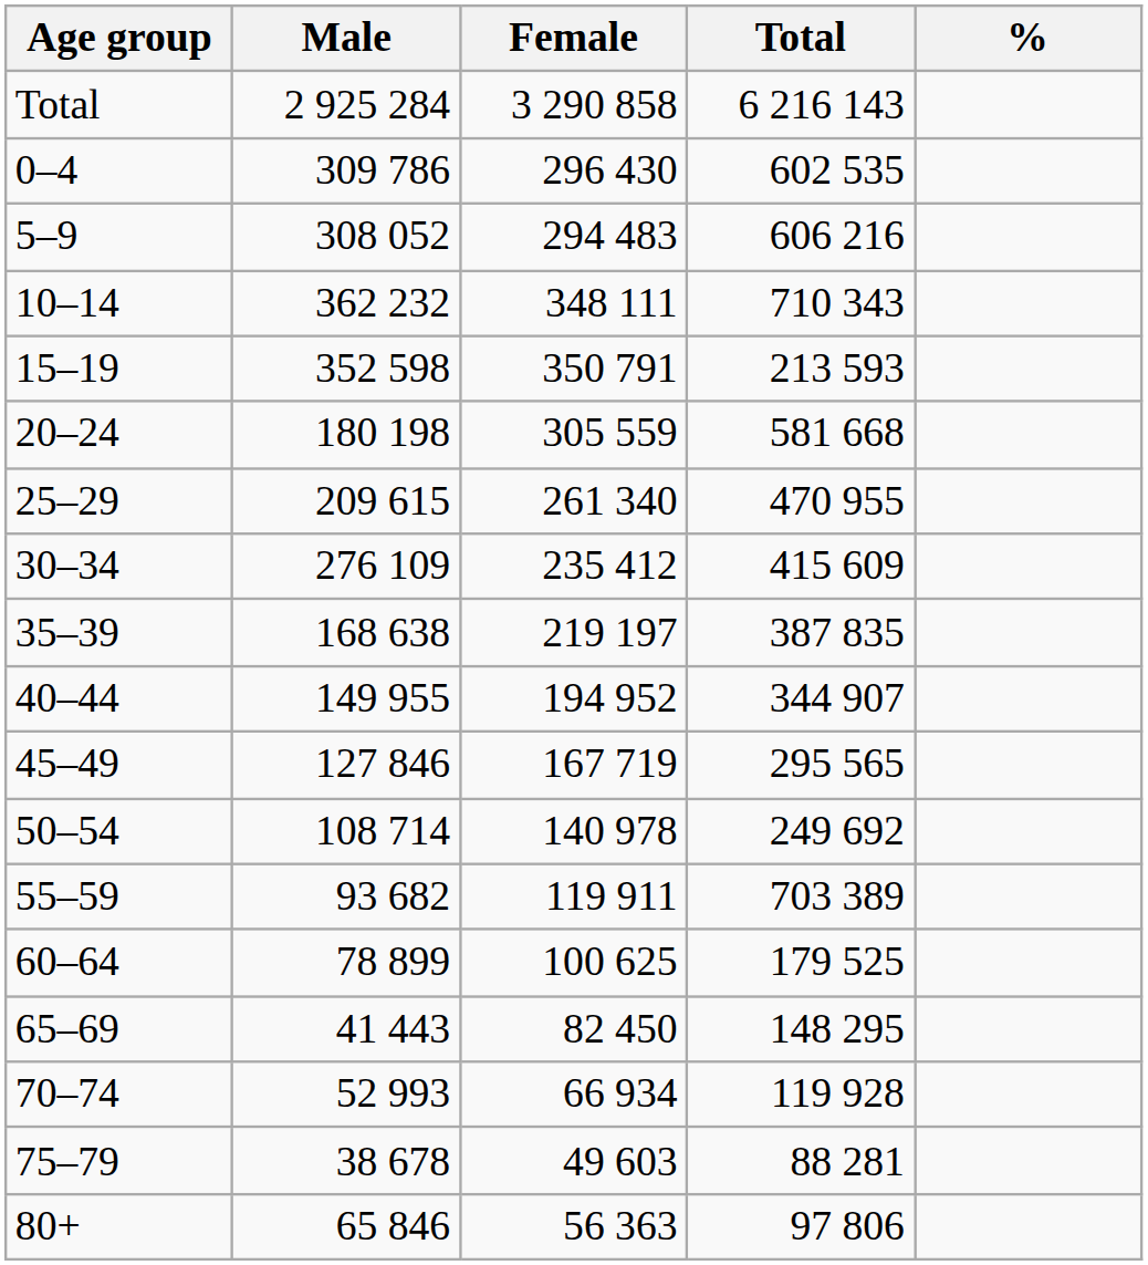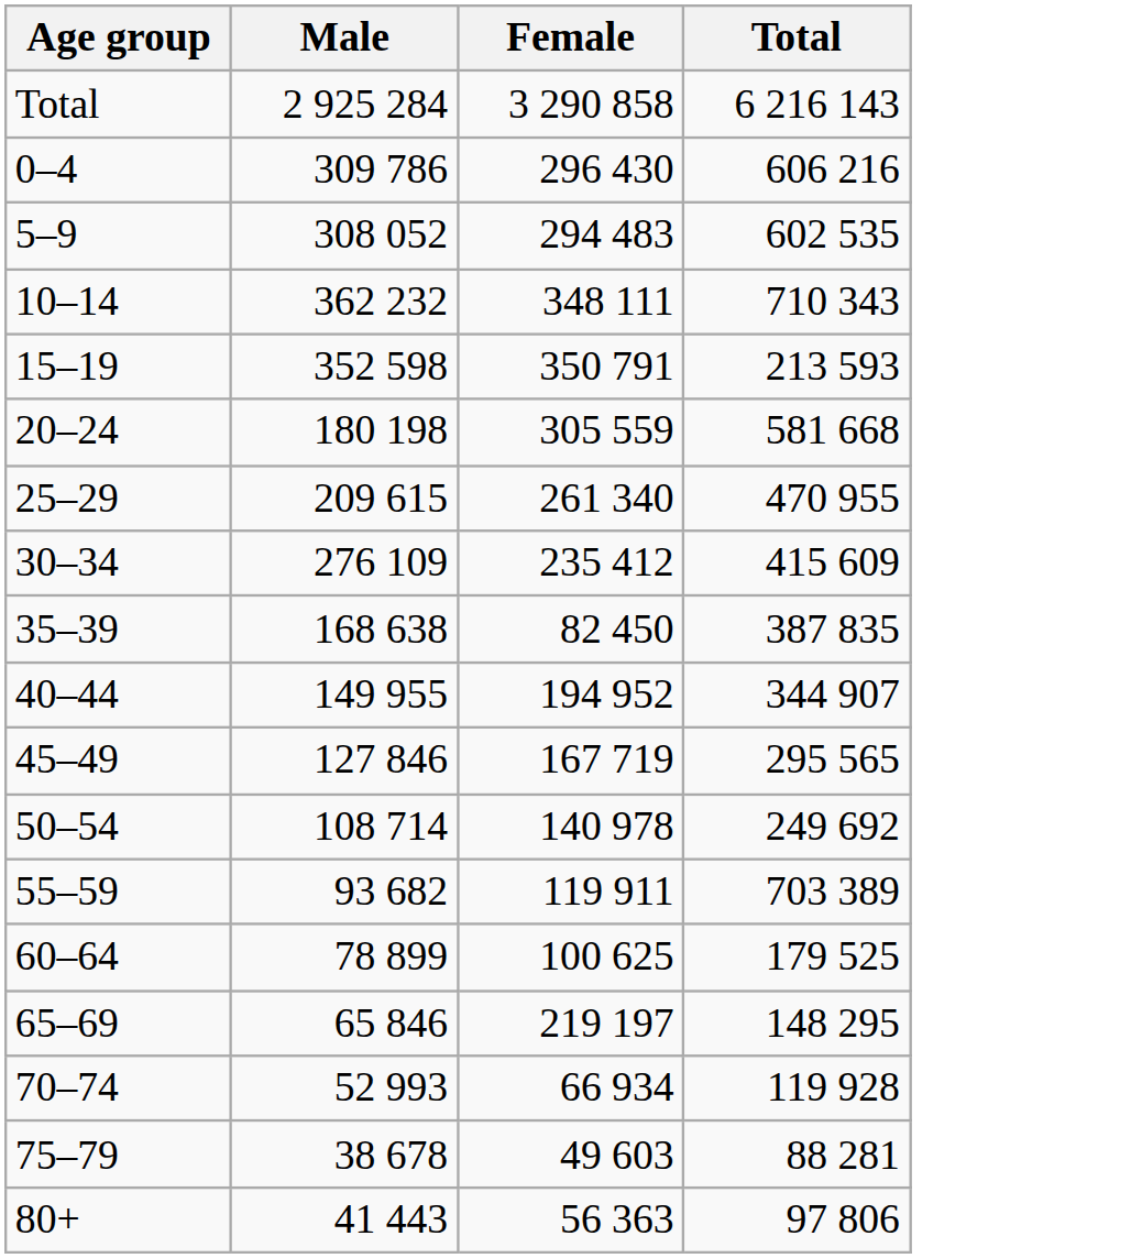- column: %
0–4 | Total: 602 535 -> 606 216
5–9 | Total: 606 216 -> 602 535
35–39 | Female: 219 197 -> 82 450
65–69 | Male: 41 443 -> 65 846
65–69 | Female: 82 450 -> 219 197
80+ | Male: 65 846 -> 41 443
